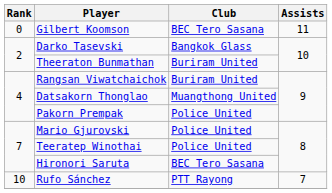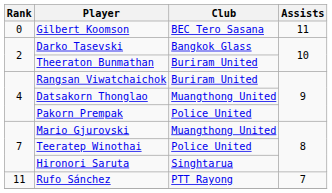Mario Gjurovski | Club: Police United -> Muangthong United
Hironori Saruta | Club: BEC Tero Sasana -> Singhtarua
Rufo Sánchez | Rank: 10 -> 11
